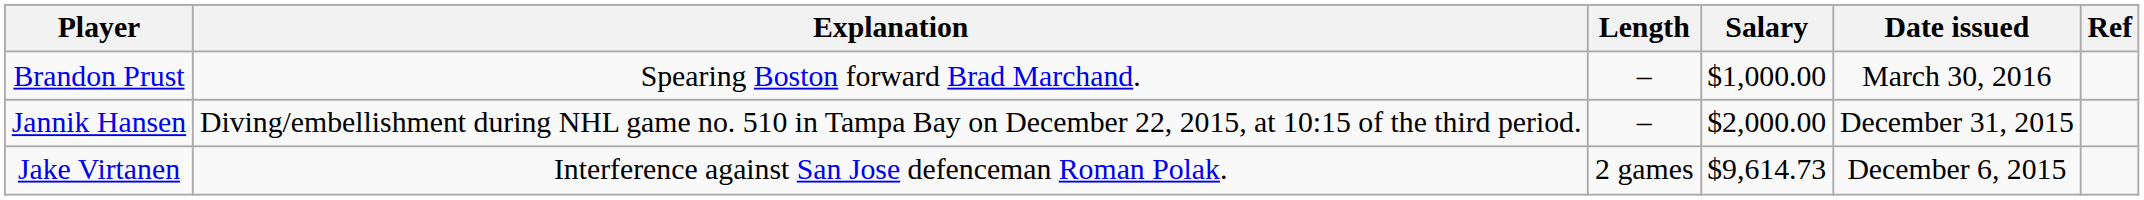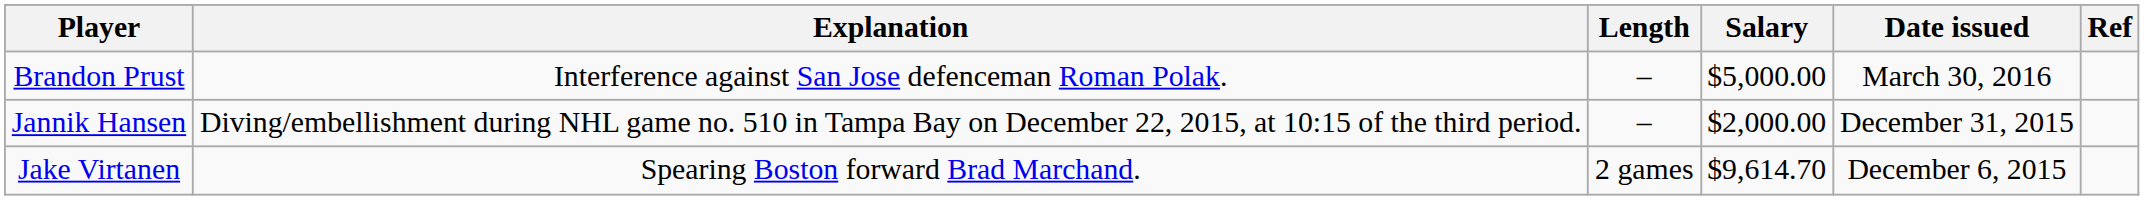Brandon Prust | Explanation: Spearing Boston forward Brad Marchand. -> Interference against San Jose defenceman Roman Polak.
Brandon Prust | Salary: $1,000.00 -> $5,000.00
Jake Virtanen | Explanation: Interference against San Jose defenceman Roman Polak. -> Spearing Boston forward Brad Marchand.
Jake Virtanen | Salary: $9,614.73 -> $9,614.70
